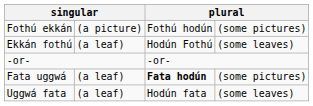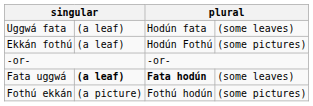rows swapped: Uggwá fata <-> Fothú ekkán
Ekkán fothú | column 4: (some leaves) -> (some pictures)
Fata uggwá | column 2: normal -> bold
Fata uggwá | column 4: (some pictures) -> (some leaves)
